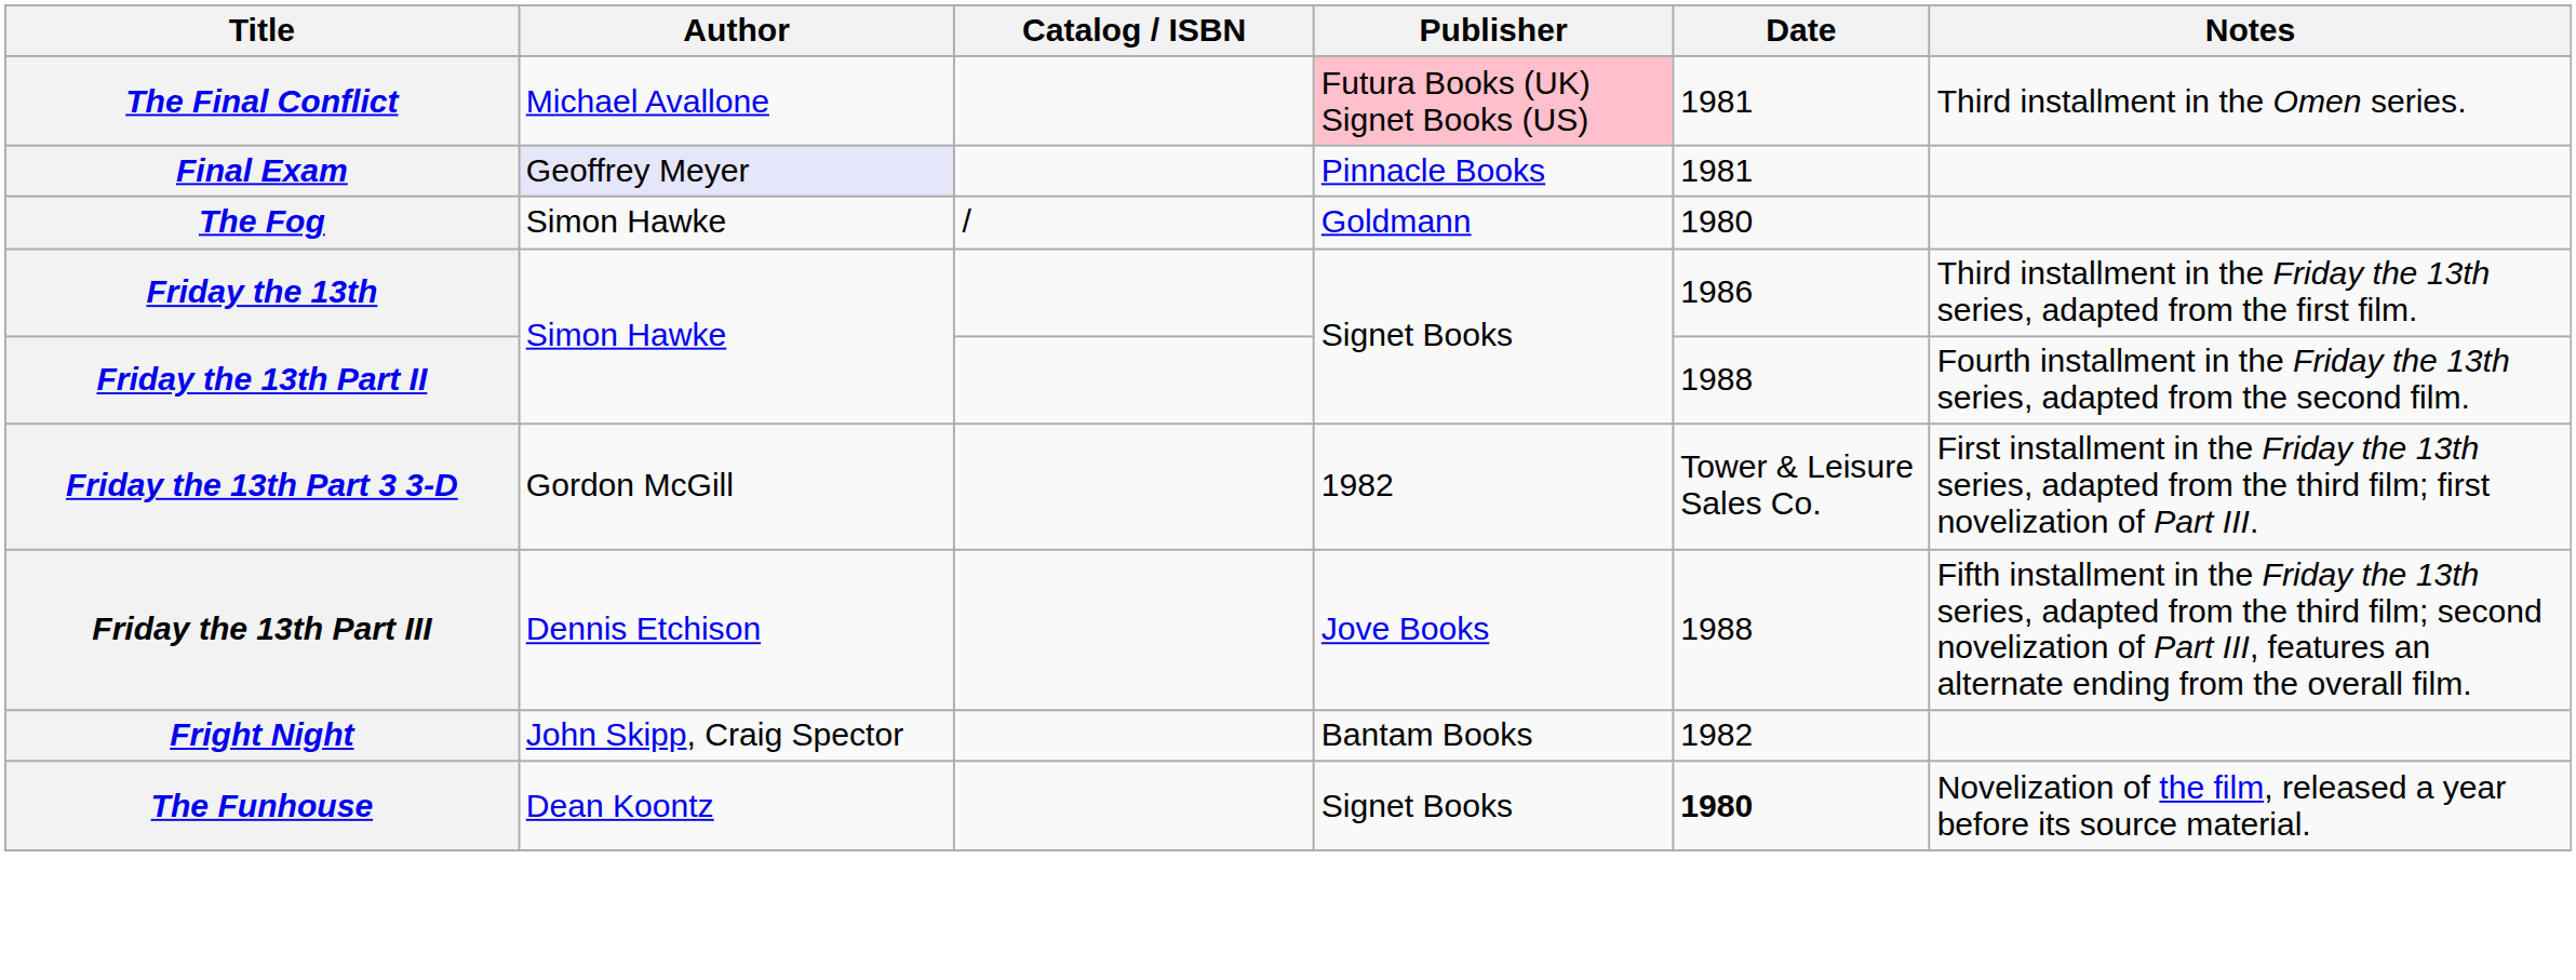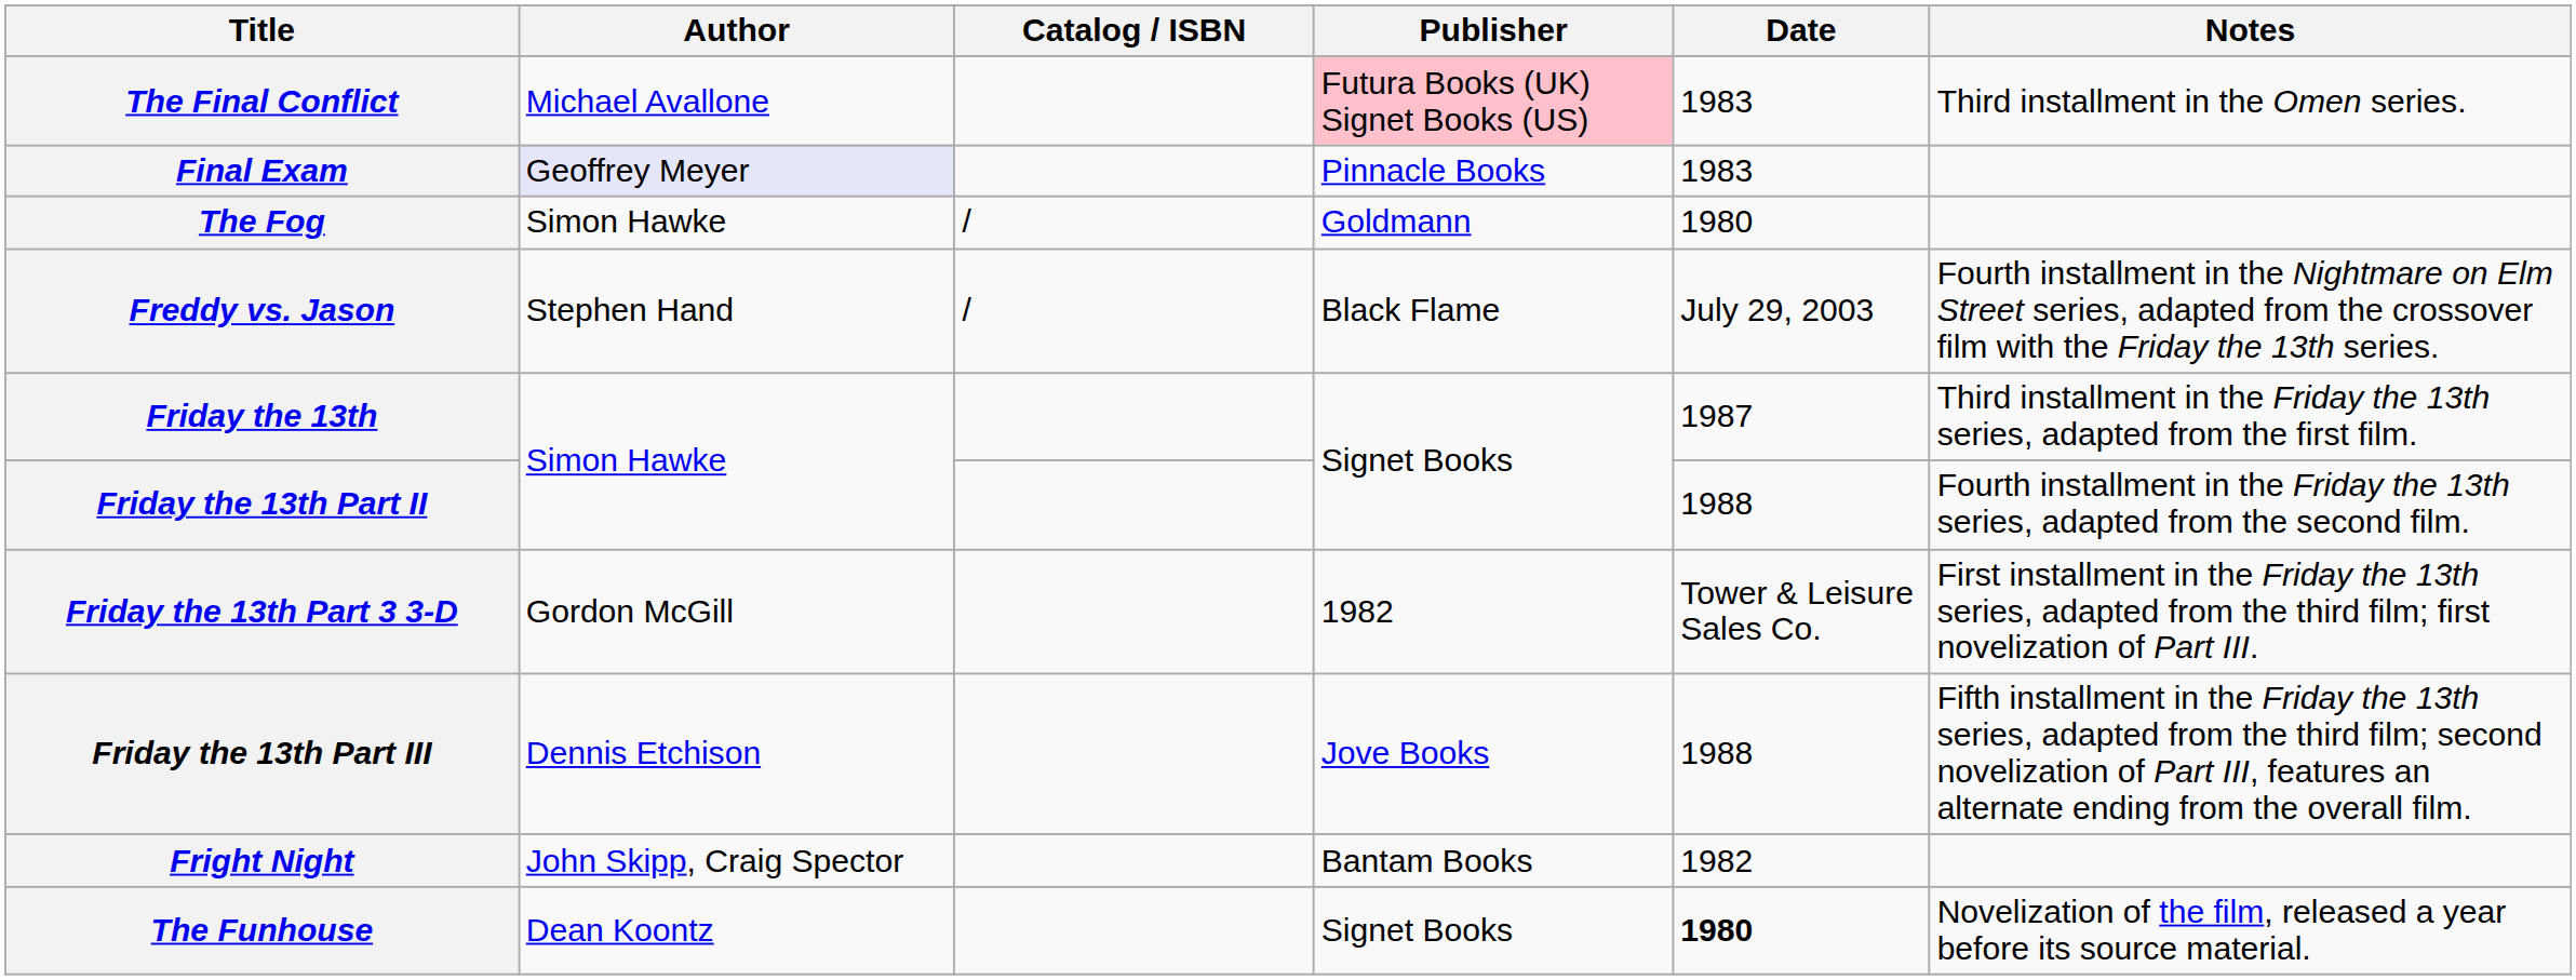The Final Conflict | Date: 1981 -> 1983
Final Exam | Date: 1981 -> 1983
+ row: Freddy vs. Jason | Stephen Hand | / | Black Flame | July 29, 2003 | Fourth installment in the Nightmare on Elm Street series, adapted from the crossover film with the Friday the 13th series.
Friday the 13th | Date: 1986 -> 1987
